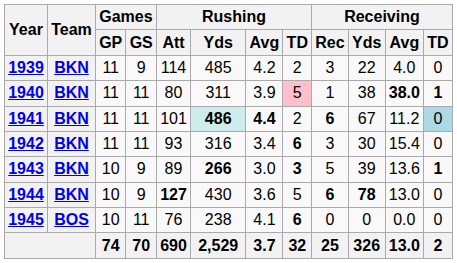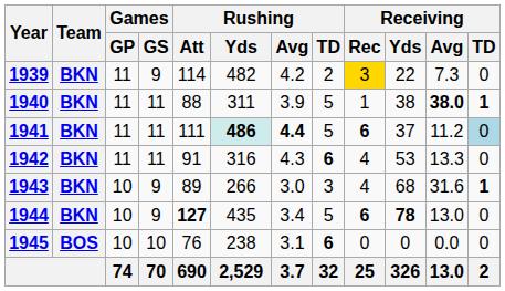1939 | Rushing / Yds: 485 -> 482
1939 | Receiving / Rec: no background -> gold background
1939 | Receiving / Avg: 4.0 -> 7.3
1940 | Rushing / Att: 80 -> 88
1940 | Rushing / TD: pink background -> no background
1941 | Rushing / Att: 101 -> 111
1941 | Rushing / TD: 2 -> 5
1941 | Receiving / Yds: 67 -> 37
1942 | Rushing / Att: 93 -> 91
1942 | Rushing / Avg: 3.4 -> 4.3
1942 | Receiving / Rec: 3 -> 4
1942 | Receiving / Yds: 30 -> 53
1942 | Receiving / Avg: 15.4 -> 13.3
1943 | Rushing / Yds: bold -> normal
1943 | Rushing / TD: bold -> normal
1943 | Receiving / Rec: 5 -> 4
1943 | Receiving / Yds: 39 -> 68
1943 | Receiving / Avg: 13.6 -> 31.6
1944 | Rushing / Yds: 430 -> 435
1944 | Rushing / Avg: 3.6 -> 3.4
1945 | Games / GS: 11 -> 10
1945 | Rushing / Avg: 4.1 -> 3.1
